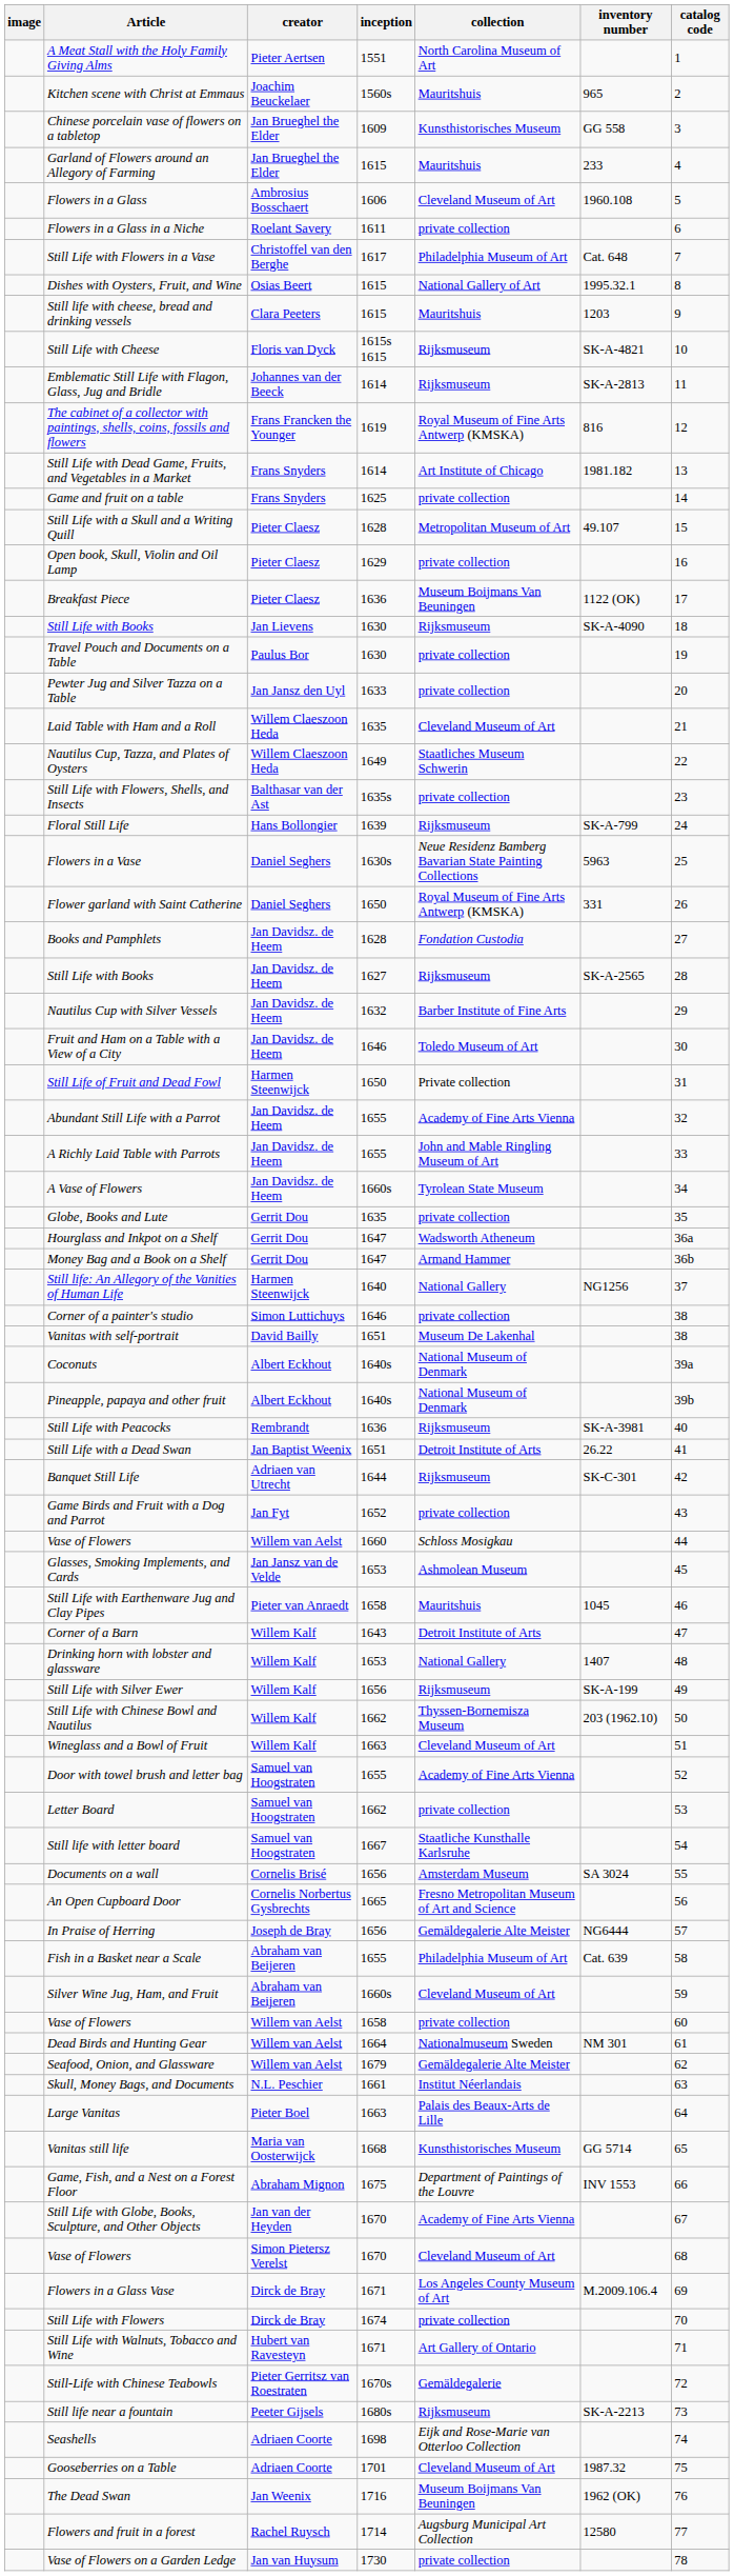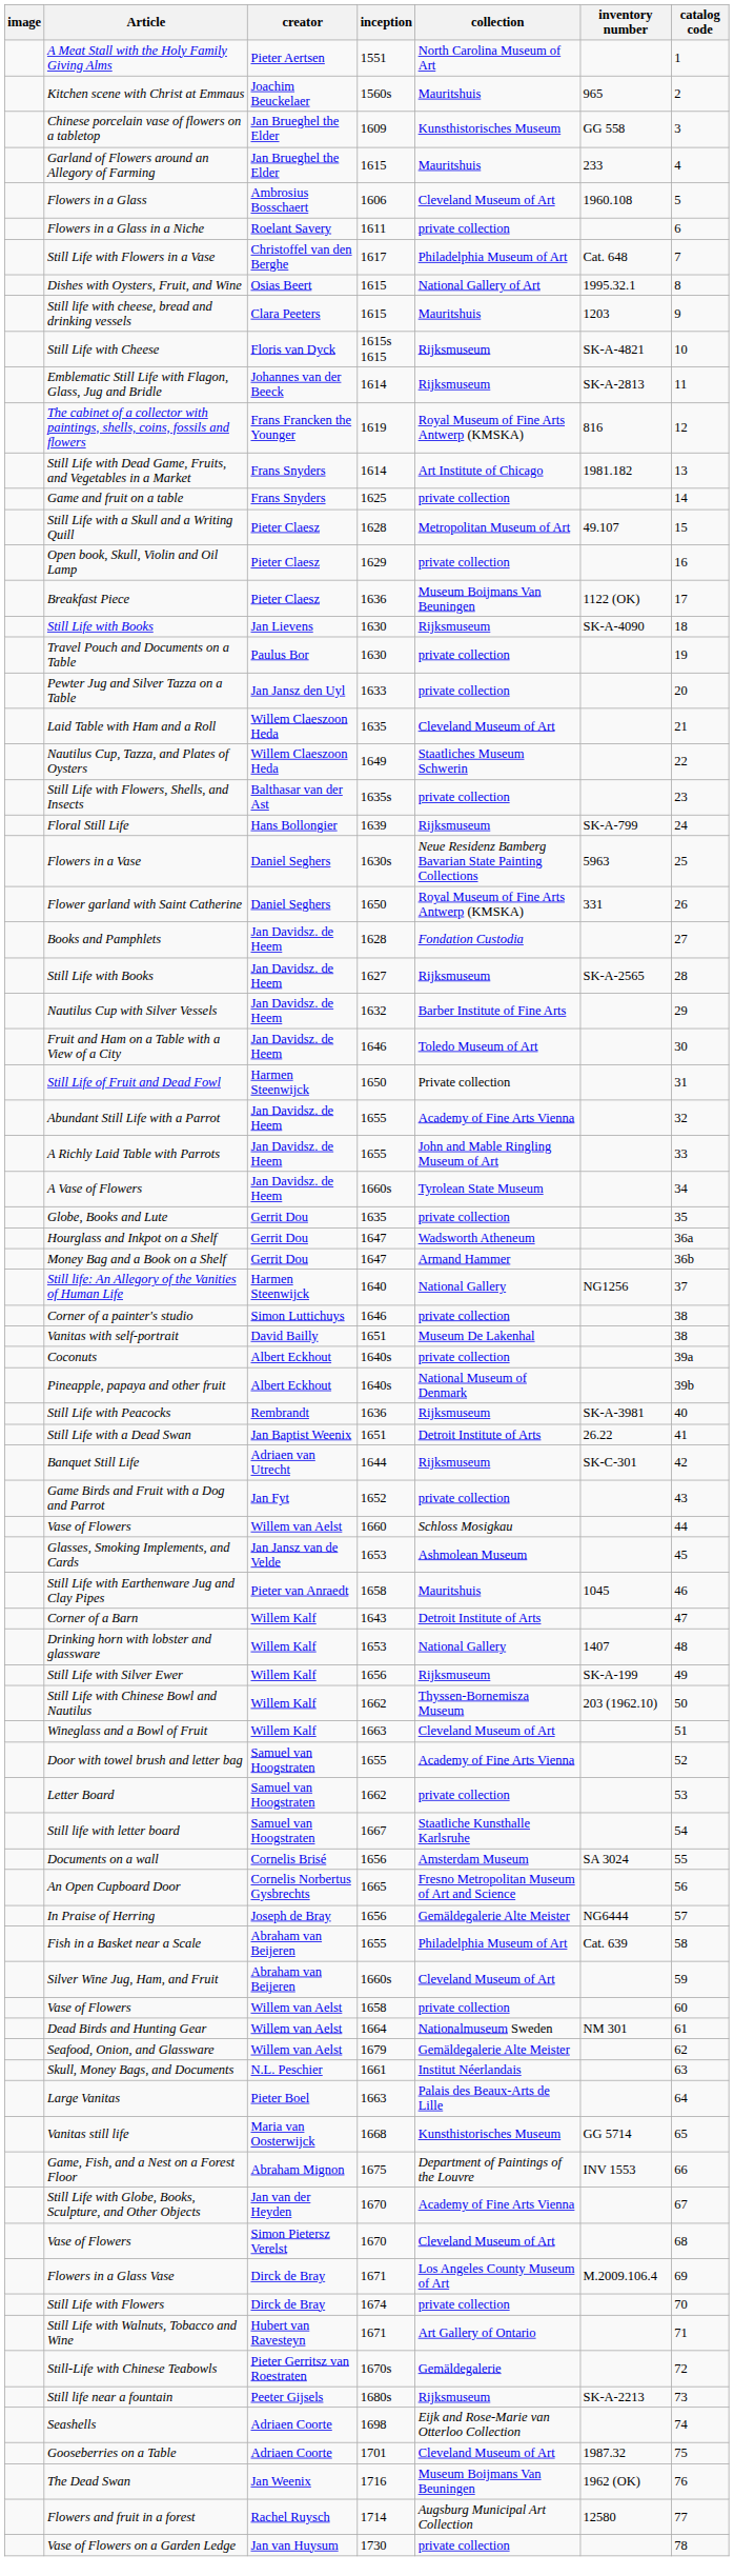Coconuts | collection: National Museum of Denmark -> private collection
